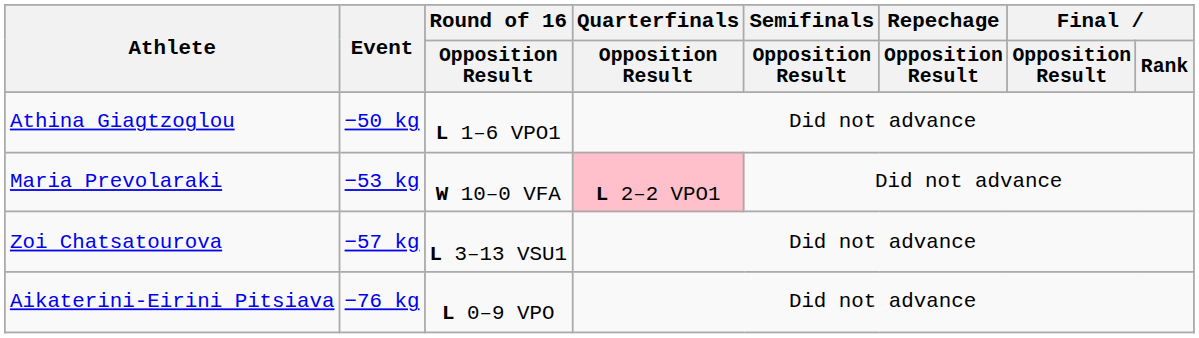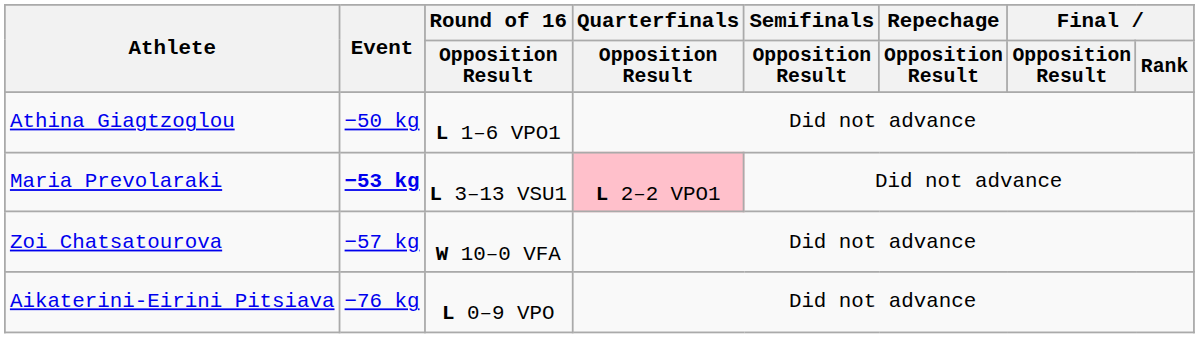Maria Prevolaraki | Event: normal -> bold
Maria Prevolaraki | Round of 16 / Opposition Result: W 10–0 VFA -> L 3–13 VSU1
Zoi Chatsatourova | Round of 16 / Opposition Result: L 3–13 VSU1 -> W 10–0 VFA
